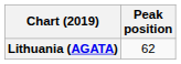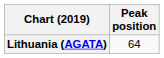Lithuania (AGATA) | Peak position: 62 -> 64
